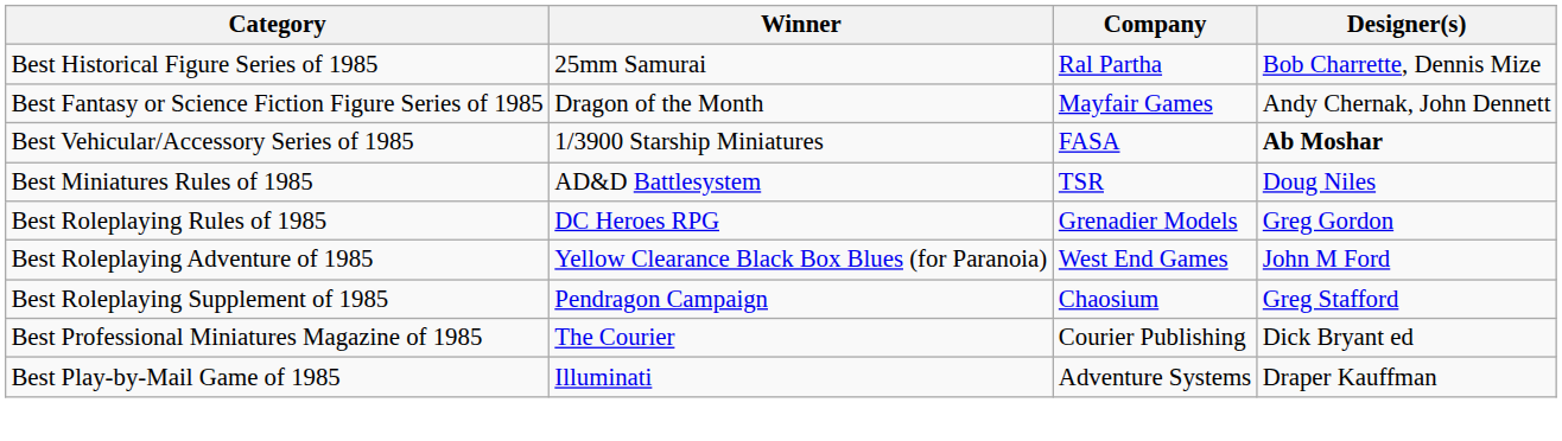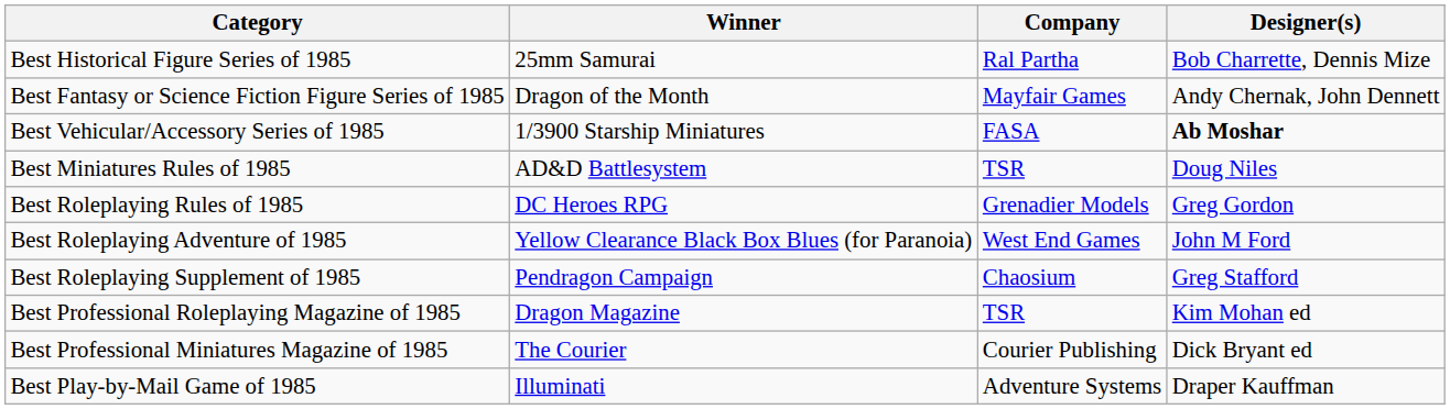+ row: Best Professional Roleplaying Magazine of 1985 | Dragon Magazine | TSR | Kim Mohan ed
